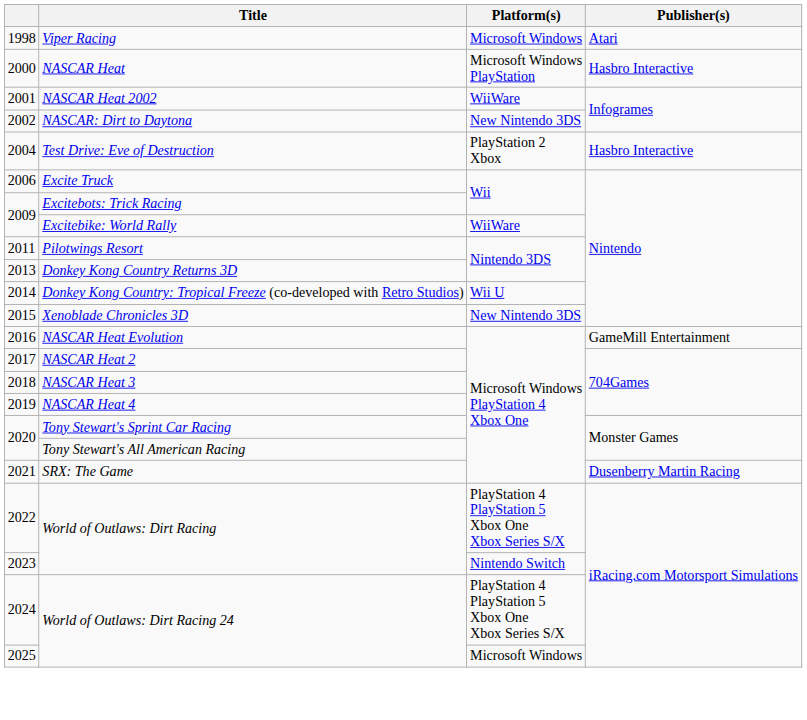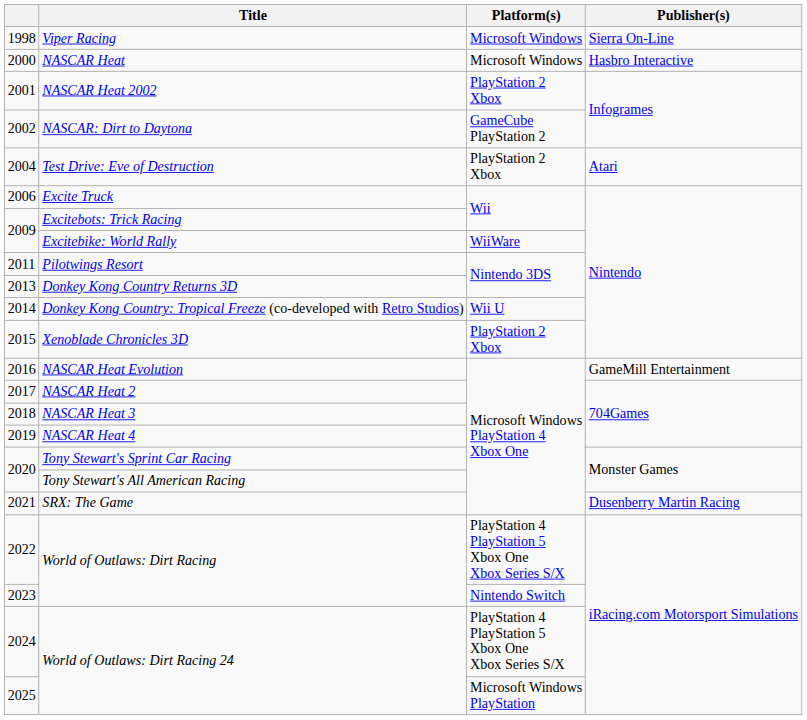Viper Racing | Publisher(s): Atari -> Sierra On-Line
NASCAR Heat | Platform(s): Microsoft Windows PlayStation -> Microsoft Windows
NASCAR Heat 2002 | Platform(s): WiiWare -> PlayStation 2 Xbox
NASCAR: Dirt to Daytona | Platform(s): New Nintendo 3DS -> GameCube PlayStation 2
Test Drive: Eve of Destruction | Publisher(s): Hasbro Interactive -> Atari
Xenoblade Chronicles 3D | Platform(s): New Nintendo 3DS -> PlayStation 2 Xbox
2025 / World of Outlaws: Dirt Racing 24 | Platform(s): Microsoft Windows -> Microsoft Windows PlayStation
